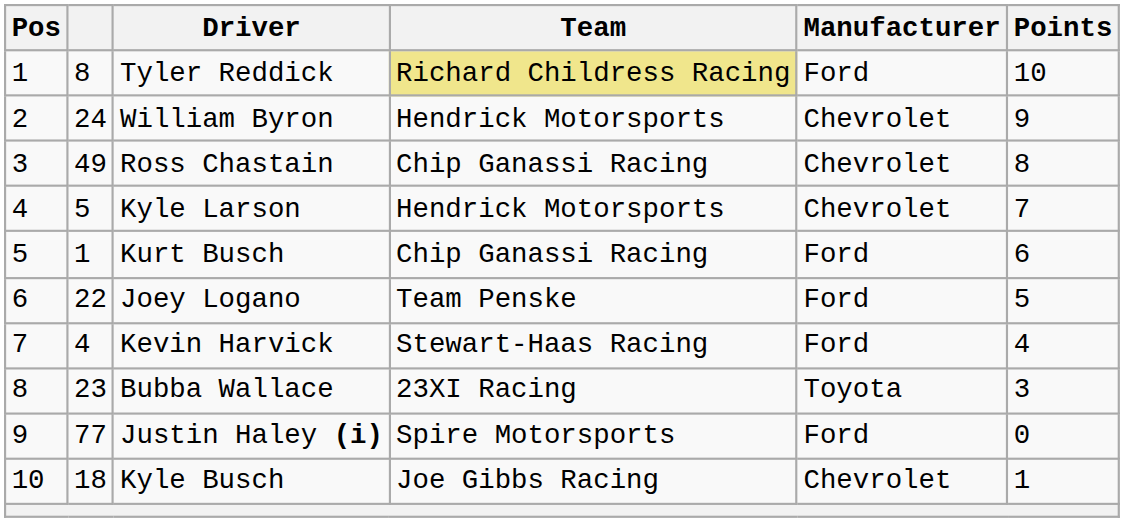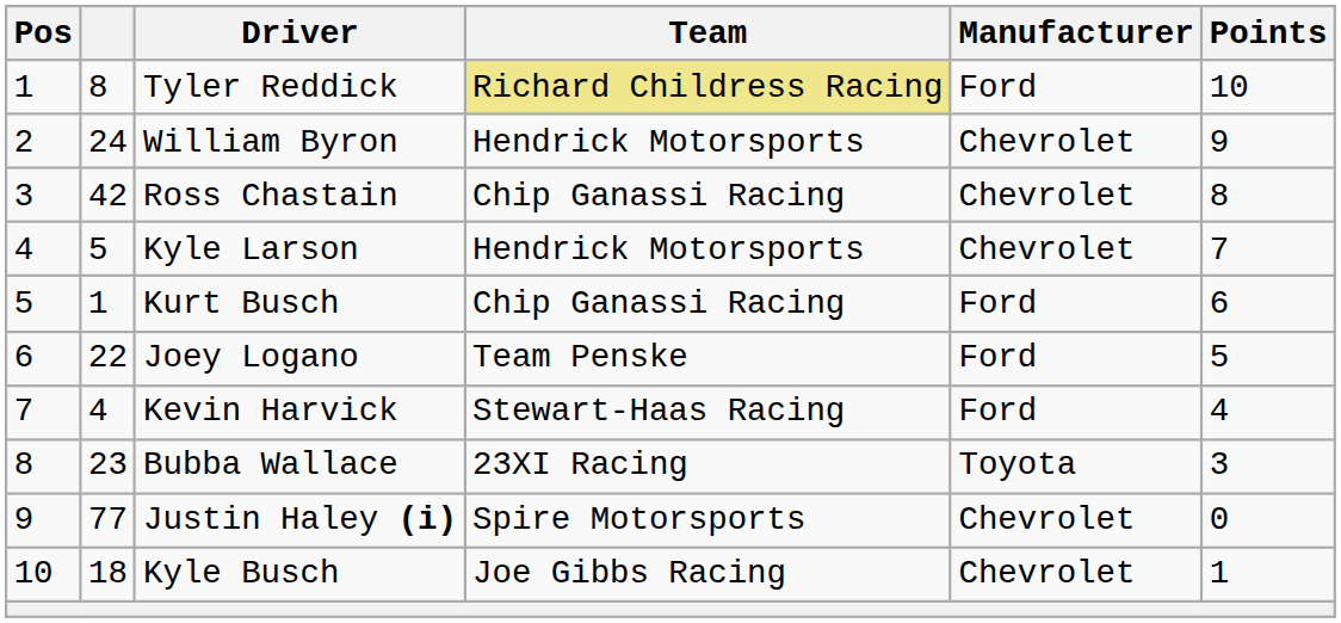Ross Chastain | column 2: 49 -> 42
Justin Haley (i) | Manufacturer: Ford -> Chevrolet
